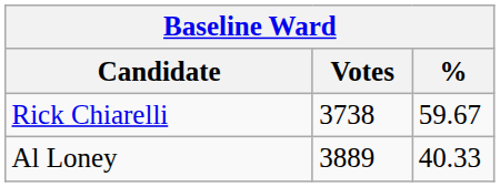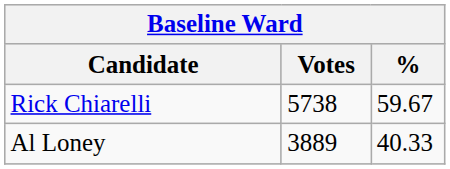Rick Chiarelli | Votes: 3738 -> 5738
